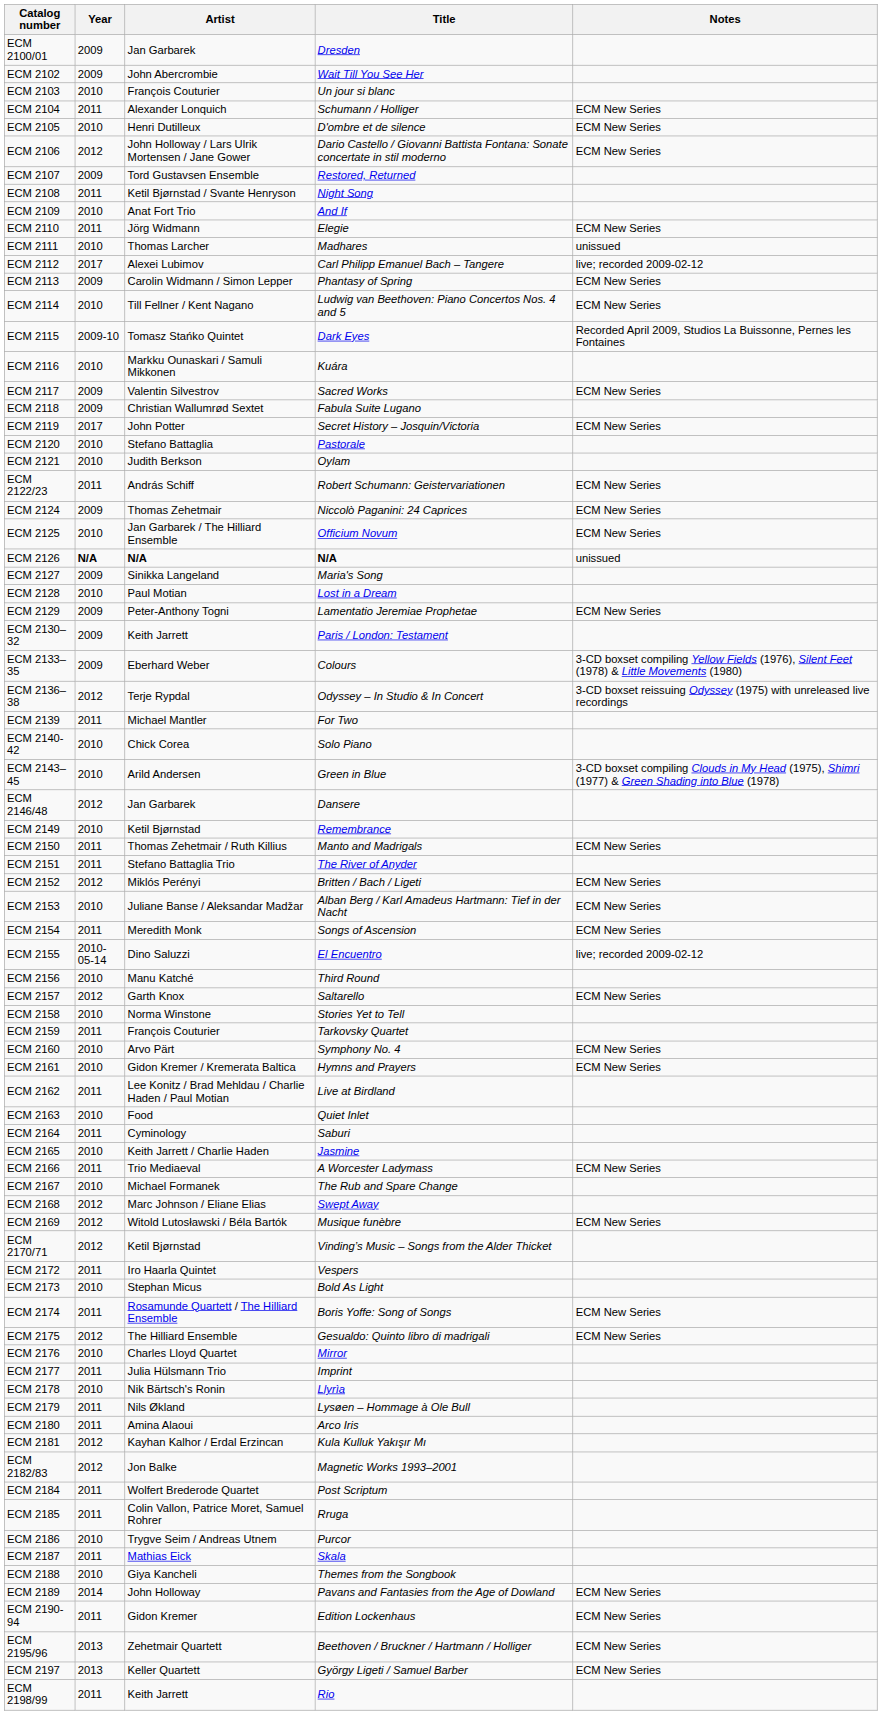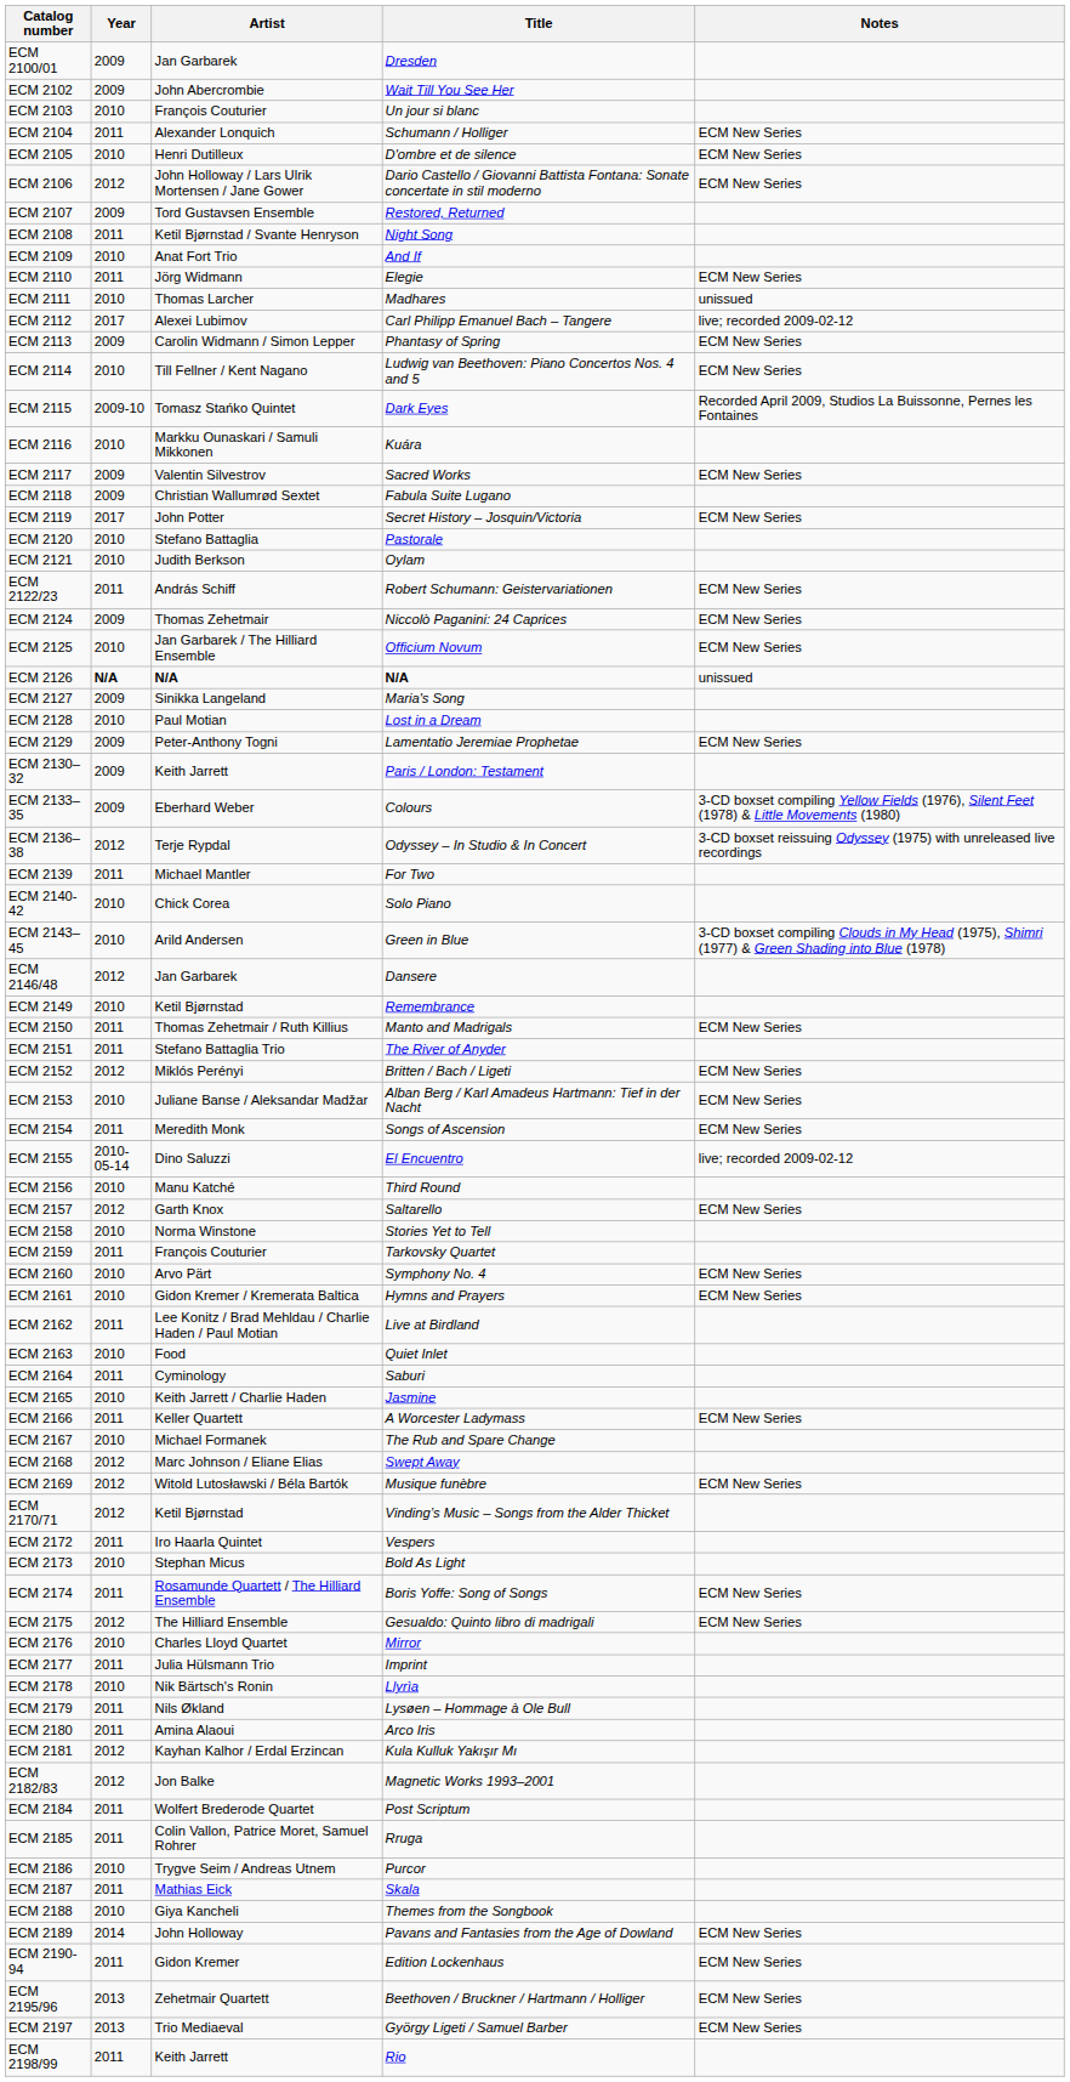ECM 2166 | Artist: Trio Mediaeval -> Keller Quartett
ECM 2197 | Artist: Keller Quartett -> Trio Mediaeval
